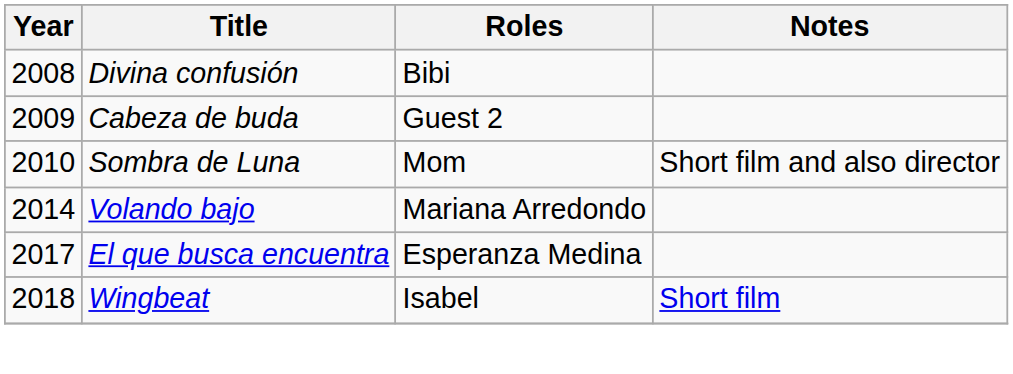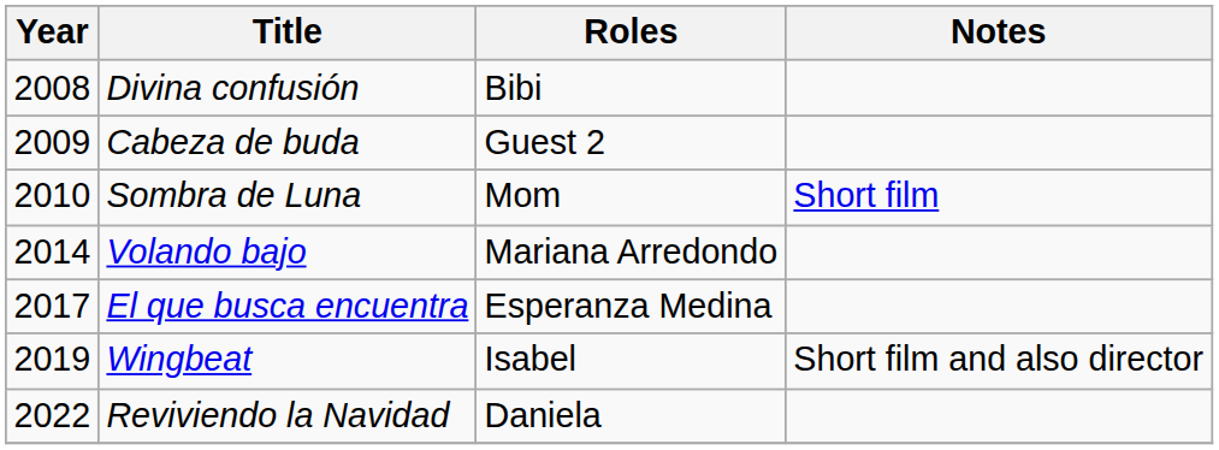Sombra de Luna | Notes: Short film and also director -> Short film
Wingbeat | Year: 2018 -> 2019
Wingbeat | Notes: Short film -> Short film and also director
+ row: 2022 | Reviviendo la Navidad | Daniela
